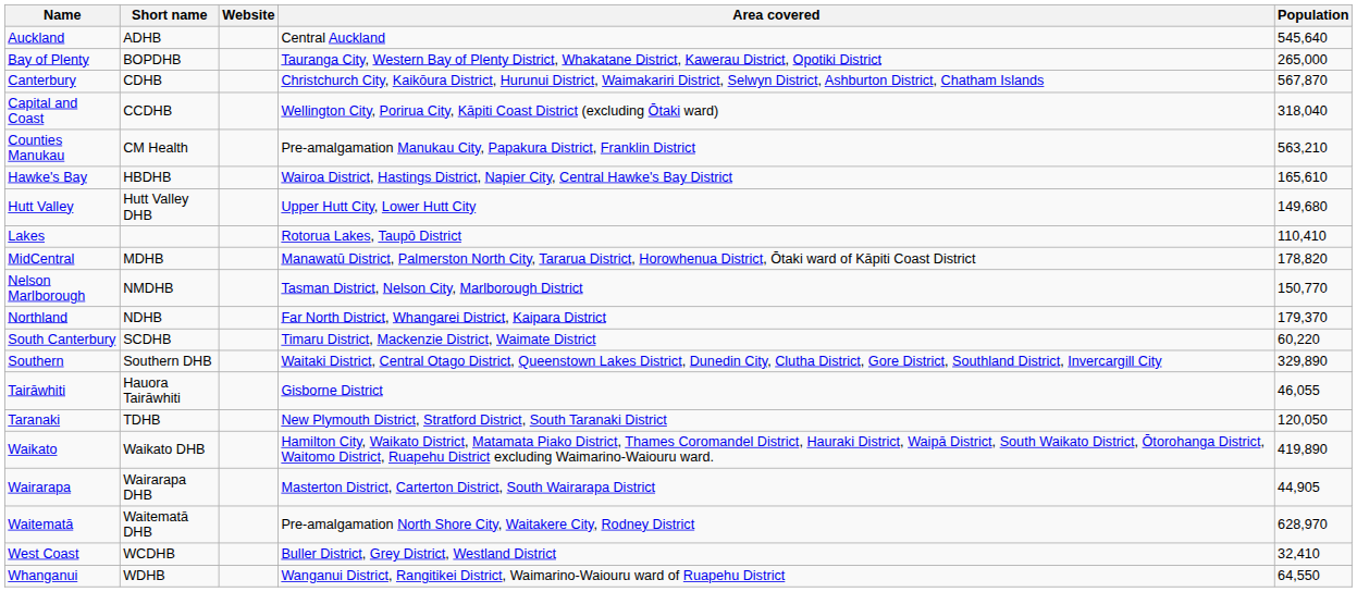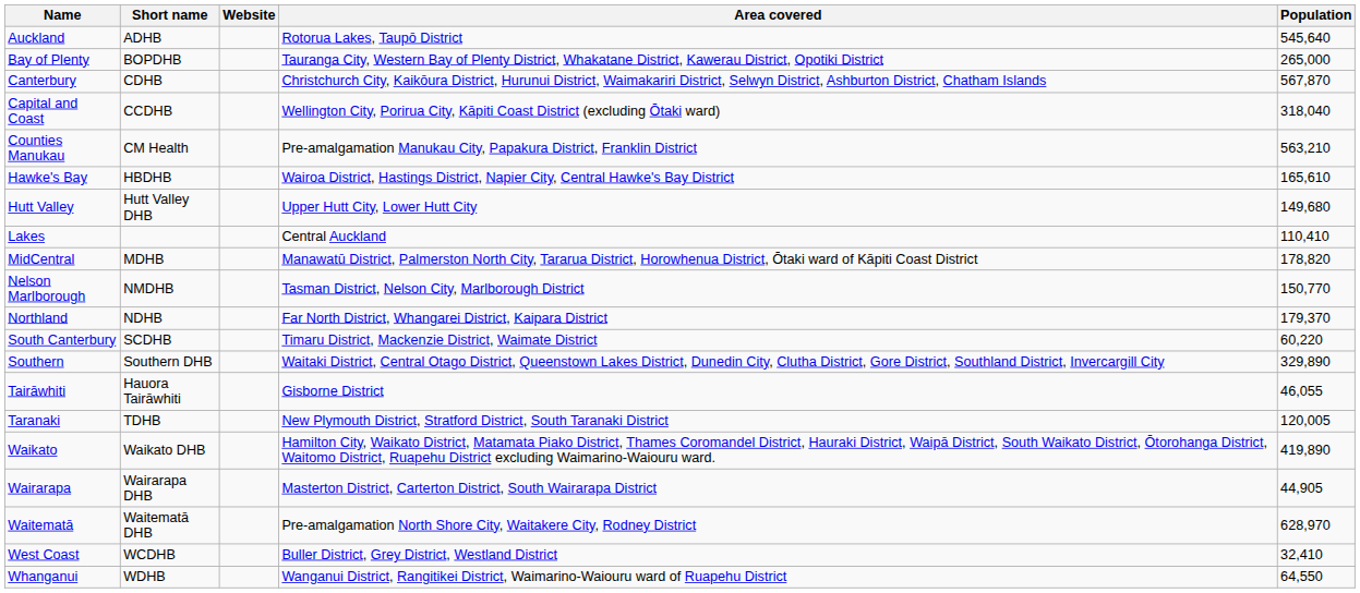Auckland | Area covered: Central Auckland -> Rotorua Lakes, Taupō District
Lakes | Area covered: Rotorua Lakes, Taupō District -> Central Auckland
Taranaki | Population: 120,050 -> 120,005
